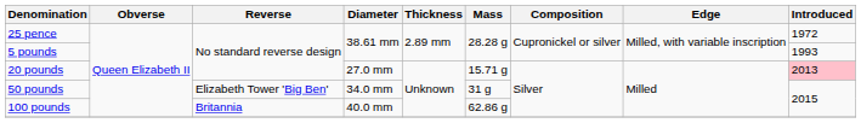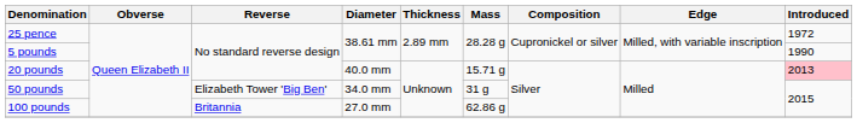5 pounds | Introduced: 1993 -> 1990
20 pounds | Diameter: 27.0 mm -> 40.0 mm
100 pounds | Diameter: 40.0 mm -> 27.0 mm
